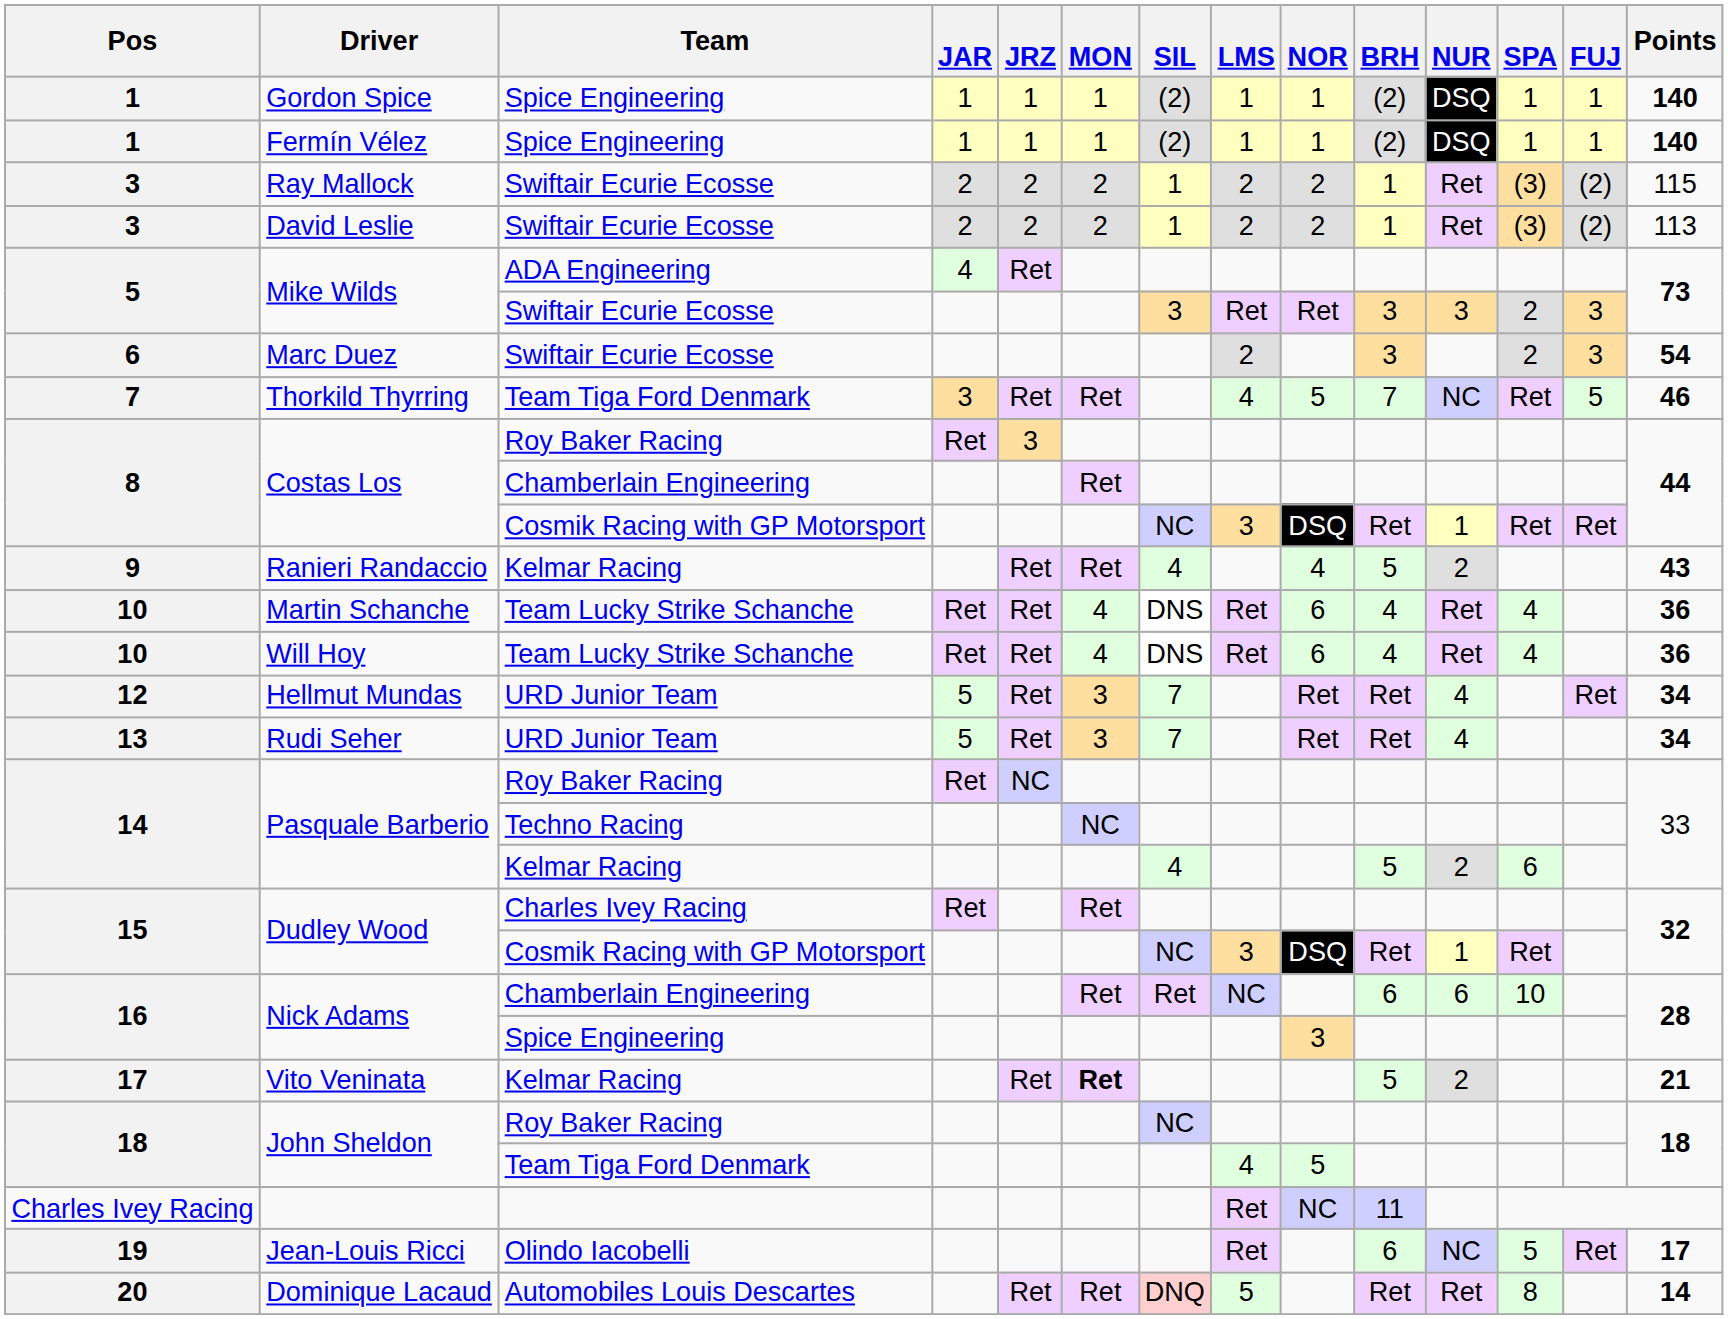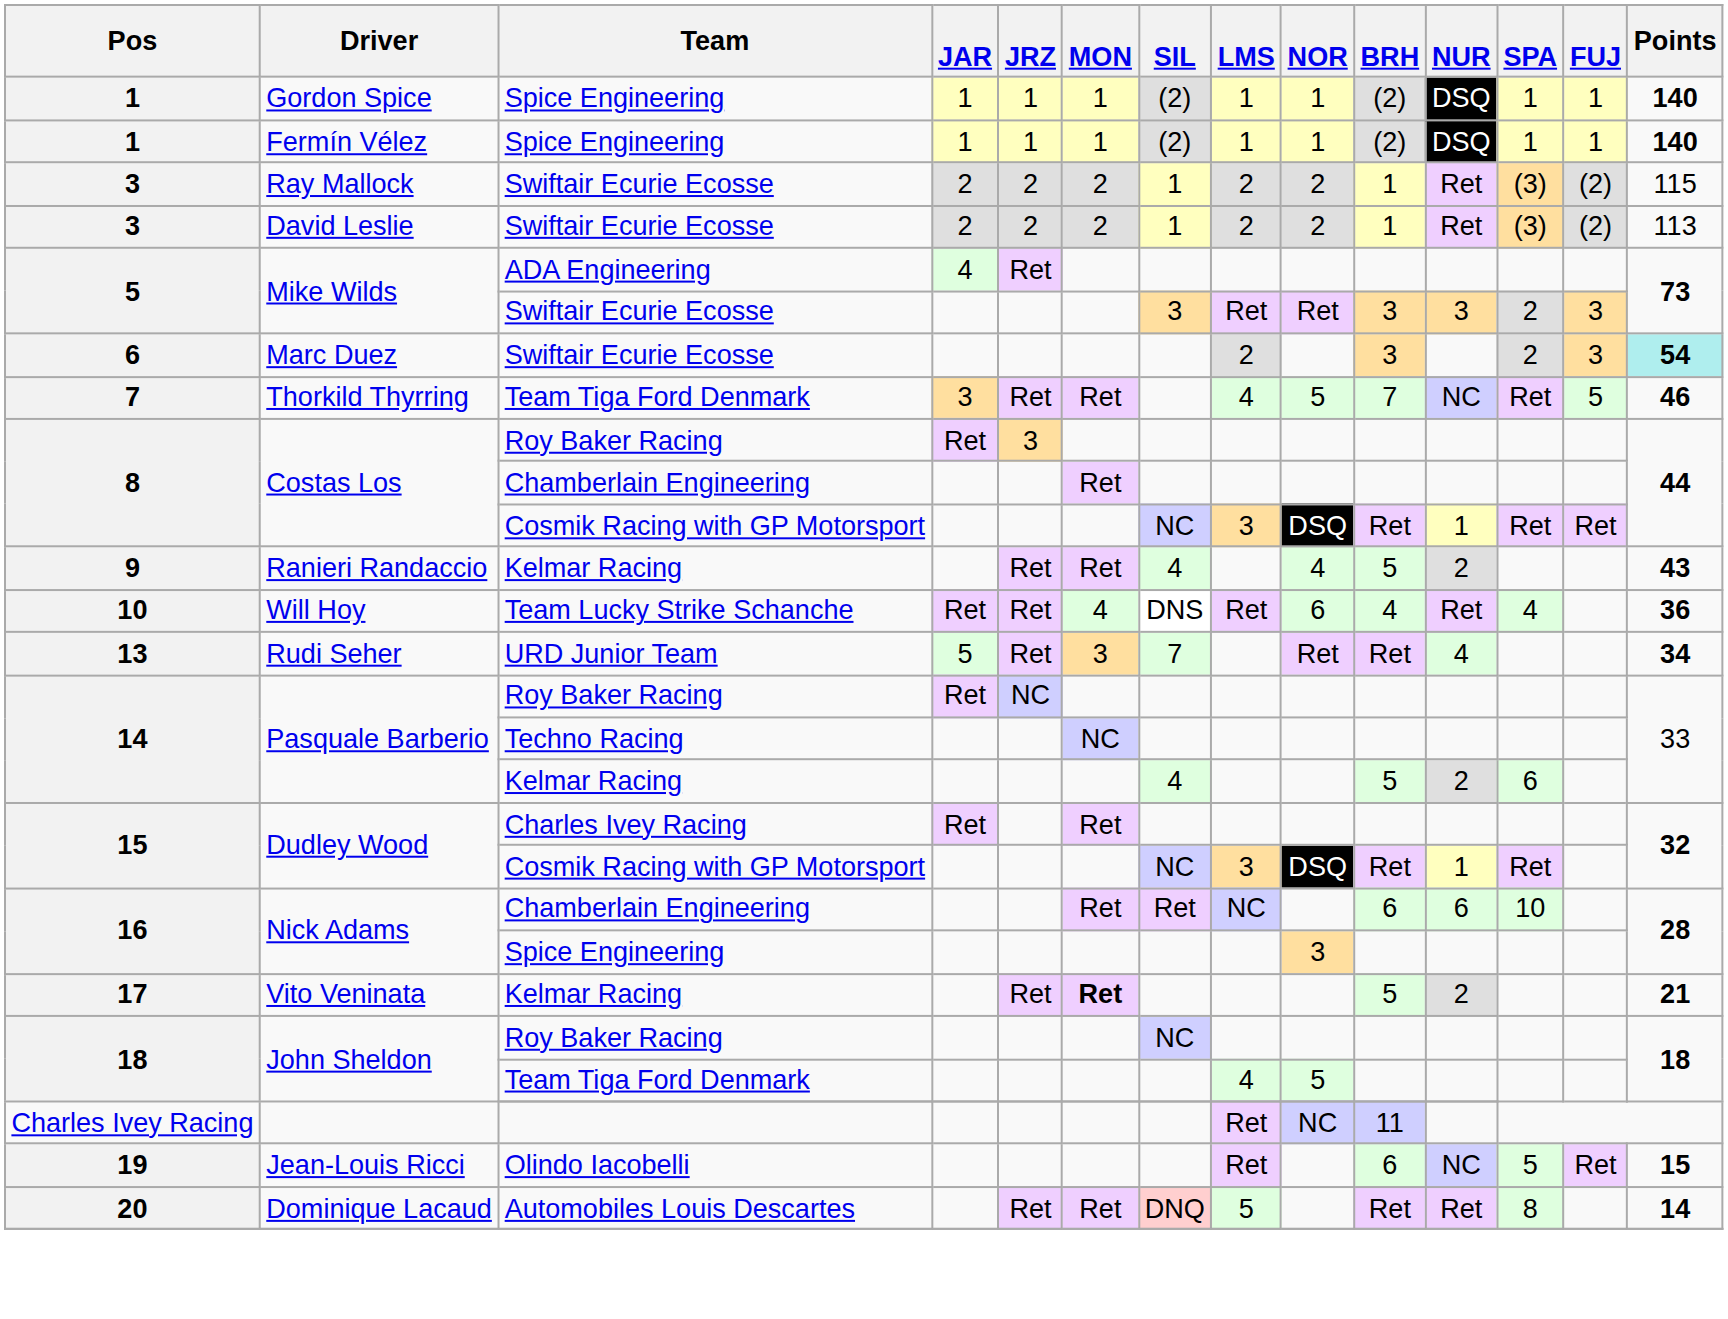Marc Duez | Points: no background -> paleturquoise background
- row: 10 | Martin Schanche | Team Lucky Strike Schanche | Ret | Ret | 4 | DNS | Ret | 6 | 4 | Ret | 4 | 36
- row: 12 | Hellmut Mundas | URD Junior Team | 5 | Ret | 3 | 7 | Ret | Ret | 4 | Ret | 34
Jean-Louis Ricci | Points: 17 -> 15
